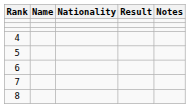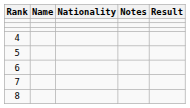columns swapped: Result <-> Notes
